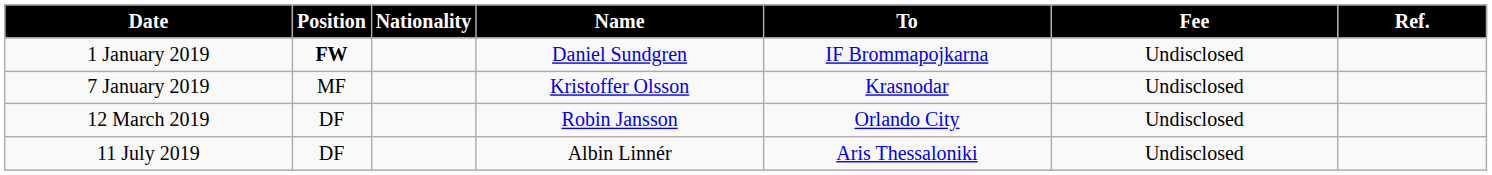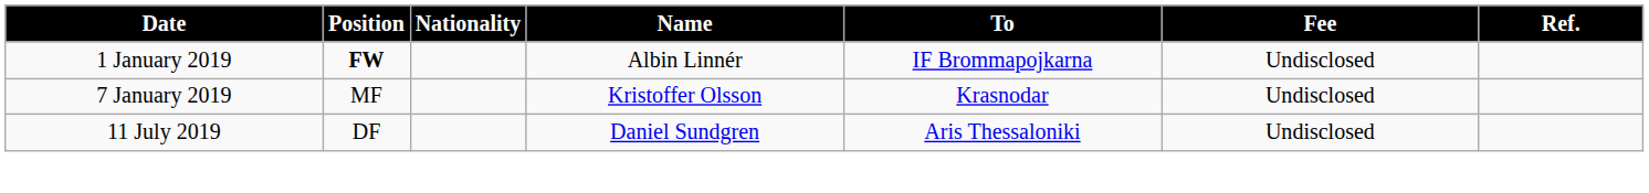1 January 2019 | Name: Daniel Sundgren -> Albin Linnér
- row: 12 March 2019 | DF | Robin Jansson | Orlando City | Undisclosed
11 July 2019 | Name: Albin Linnér -> Daniel Sundgren
